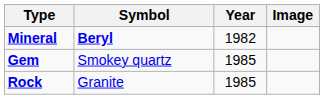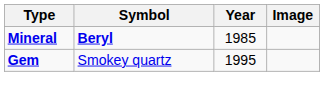Mineral | Year: 1982 -> 1985
Gem | Year: 1985 -> 1995
- row: Rock | Granite | 1985
